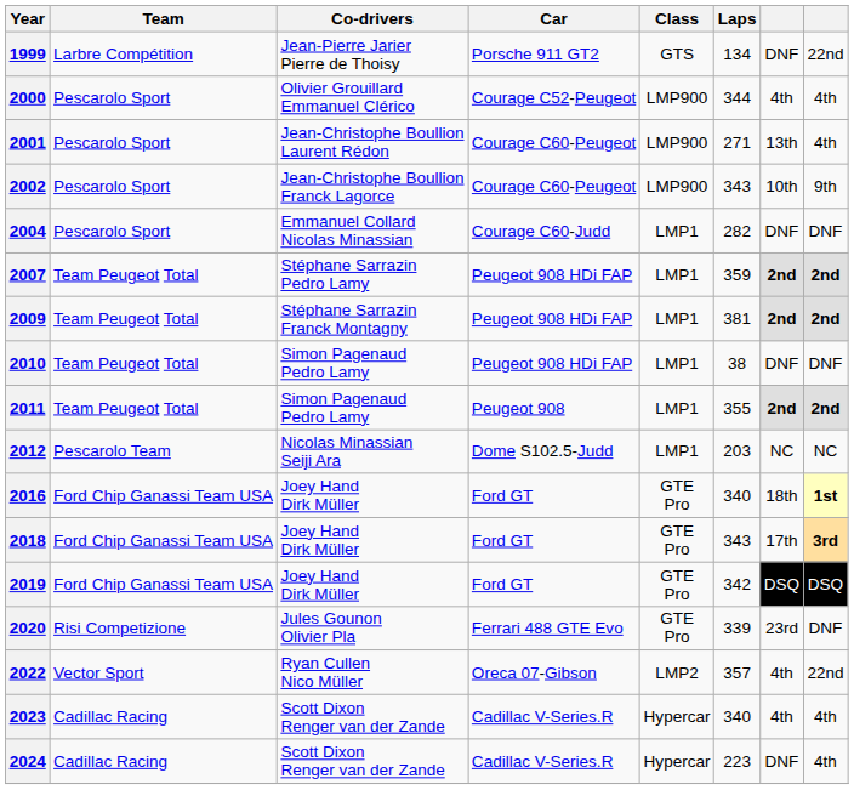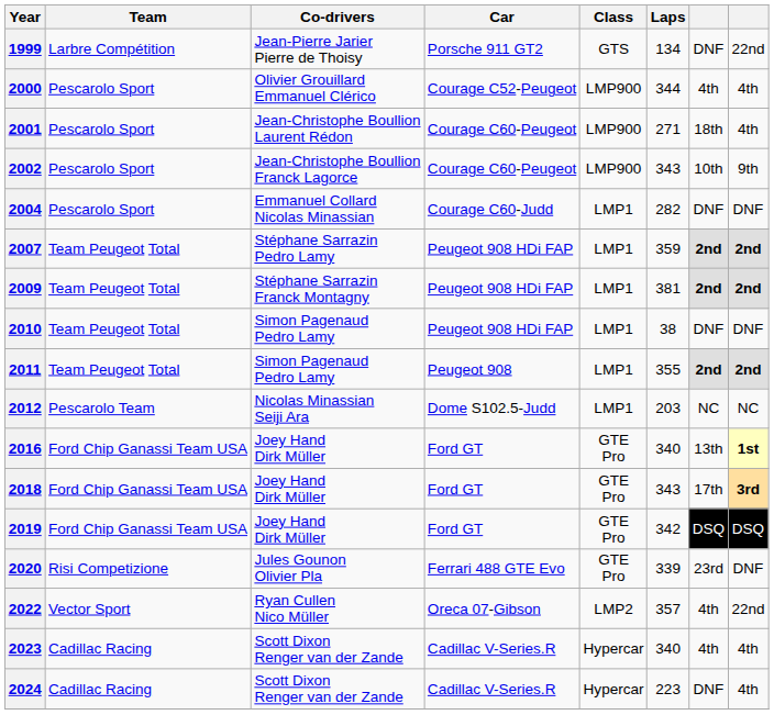2001 | column 7: 13th -> 18th
2016 | column 7: 18th -> 13th
